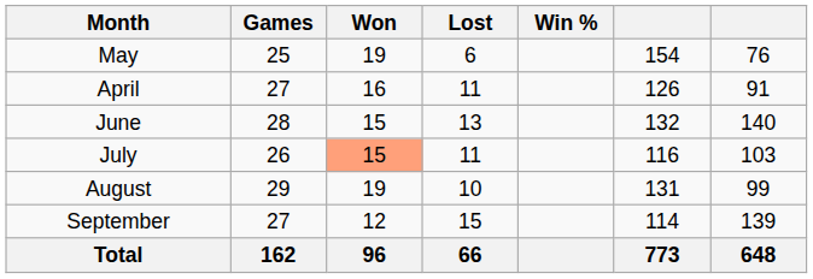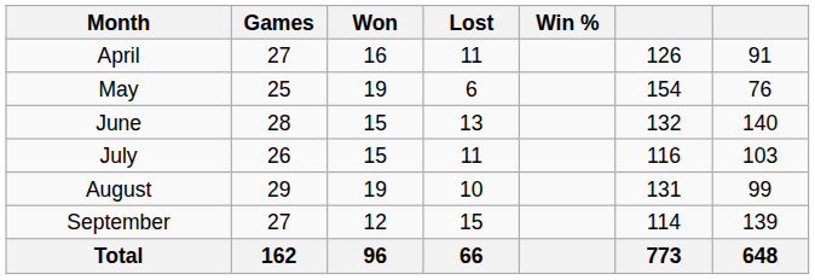rows swapped: April <-> May
July | Won: lightsalmon background -> no background
